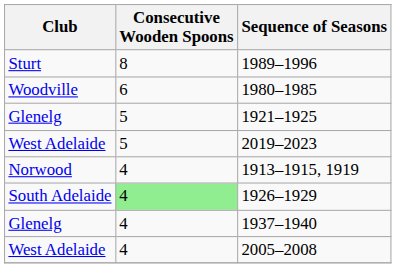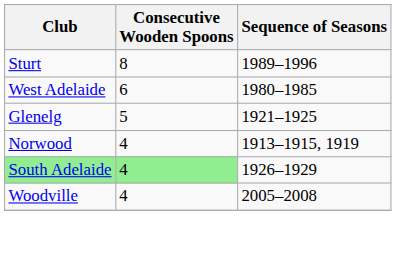1980–1985 | Club: Woodville -> West Adelaide
- row: West Adelaide | 5 | 2019–2023
1926–1929 | Club: no background -> lightgreen background
- row: Glenelg | 4 | 1937–1940
2005–2008 | Club: West Adelaide -> Woodville
